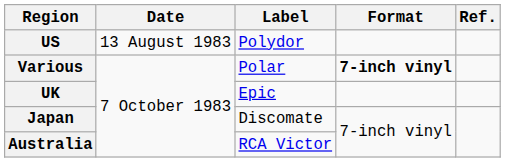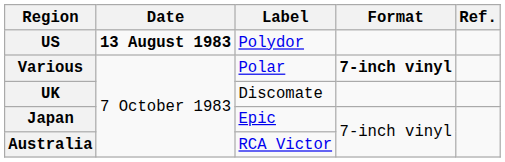US | Date: normal -> bold
UK | Label: Epic -> Discomate
Japan | Label: Discomate -> Epic
